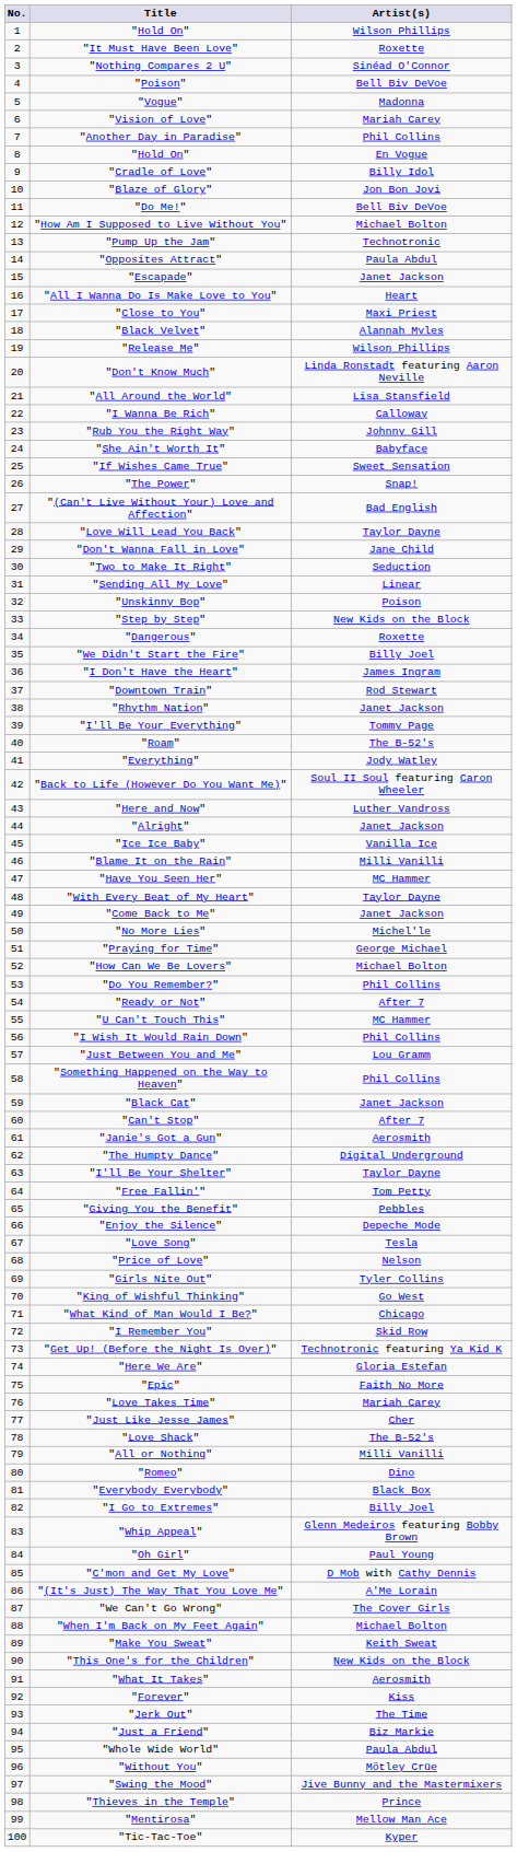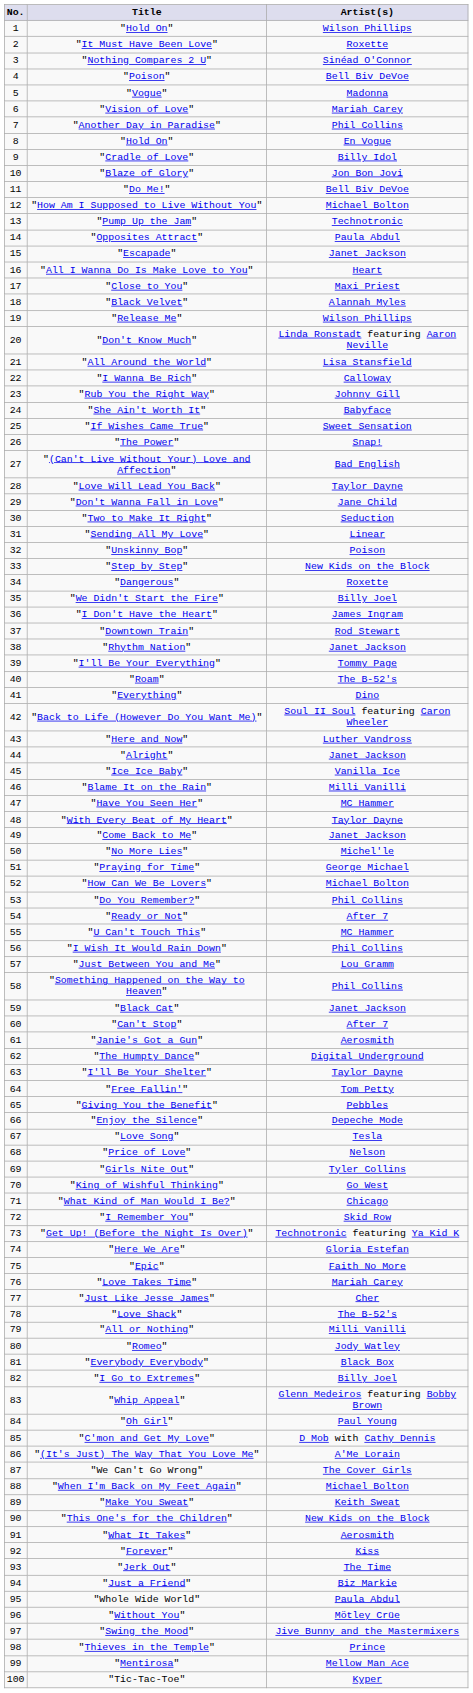"Everything" | Artist(s): Jody Watley -> Dino
"Romeo" | Artist(s): Dino -> Jody Watley
